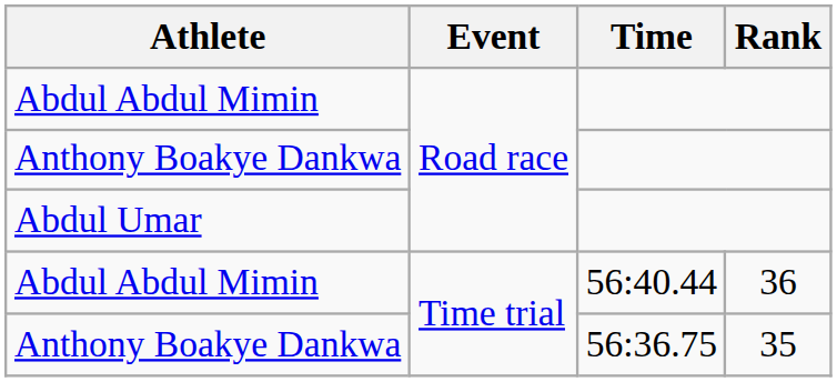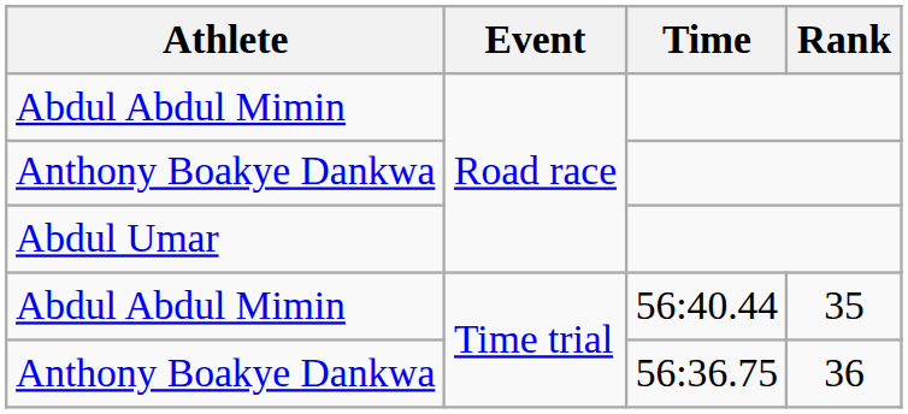Abdul Abdul Mimin / 56:40.44 | Rank: 36 -> 35
Anthony Boakye Dankwa / 56:36.75 | Rank: 35 -> 36
